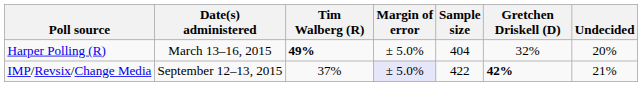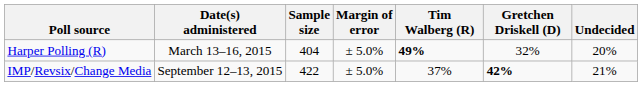columns swapped: Sample size <-> Tim Walberg (R)
IMP/Revsix/Change Media | Margin of error: lavender background -> no background
